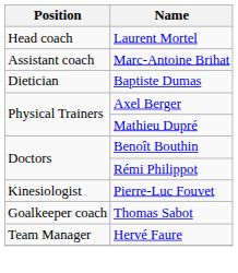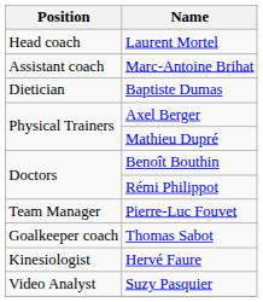Pierre-Luc Fouvet | Position: Kinesiologist -> Team Manager
Hervé Faure | Position: Team Manager -> Kinesiologist
+ row: Video Analyst | Suzy Pasquier
